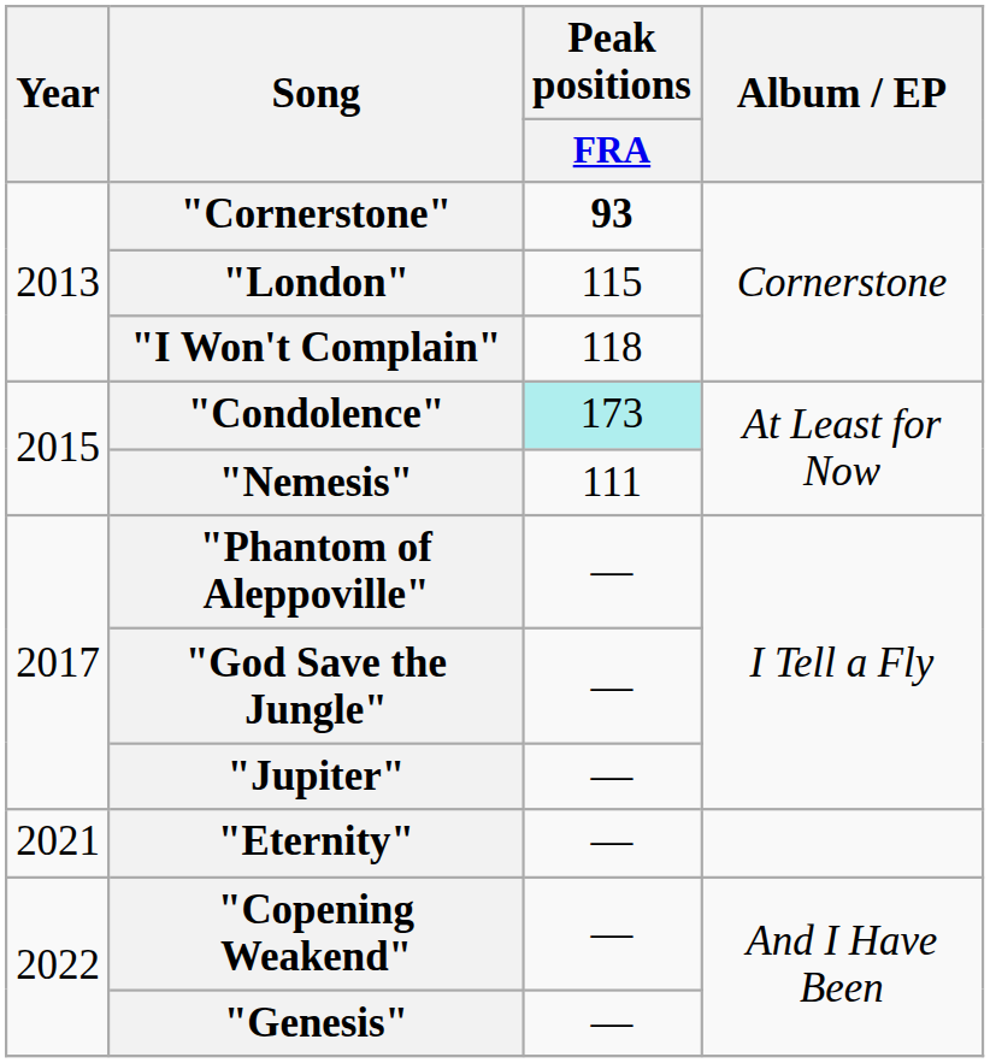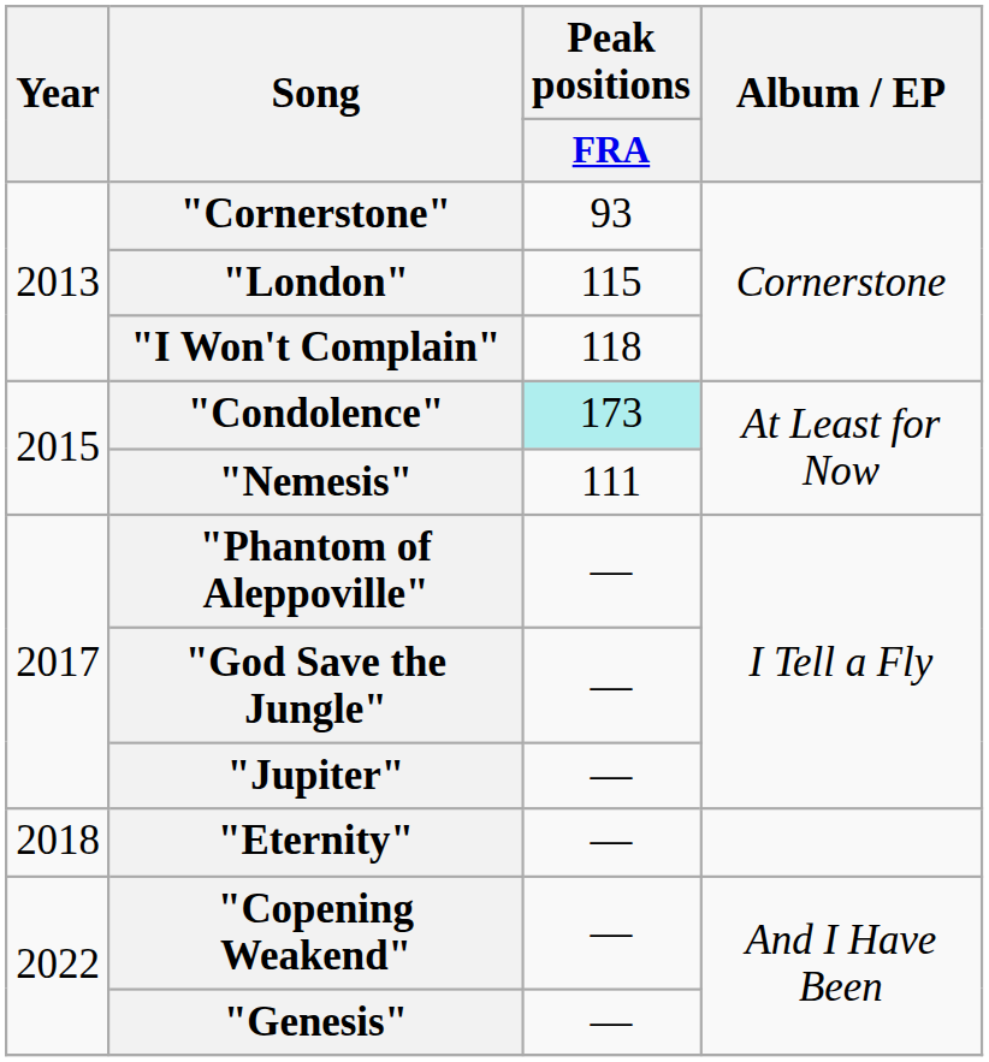"Cornerstone" | Peak positions / FRA: bold -> normal
"Eternity" | Year: 2021 -> 2018
